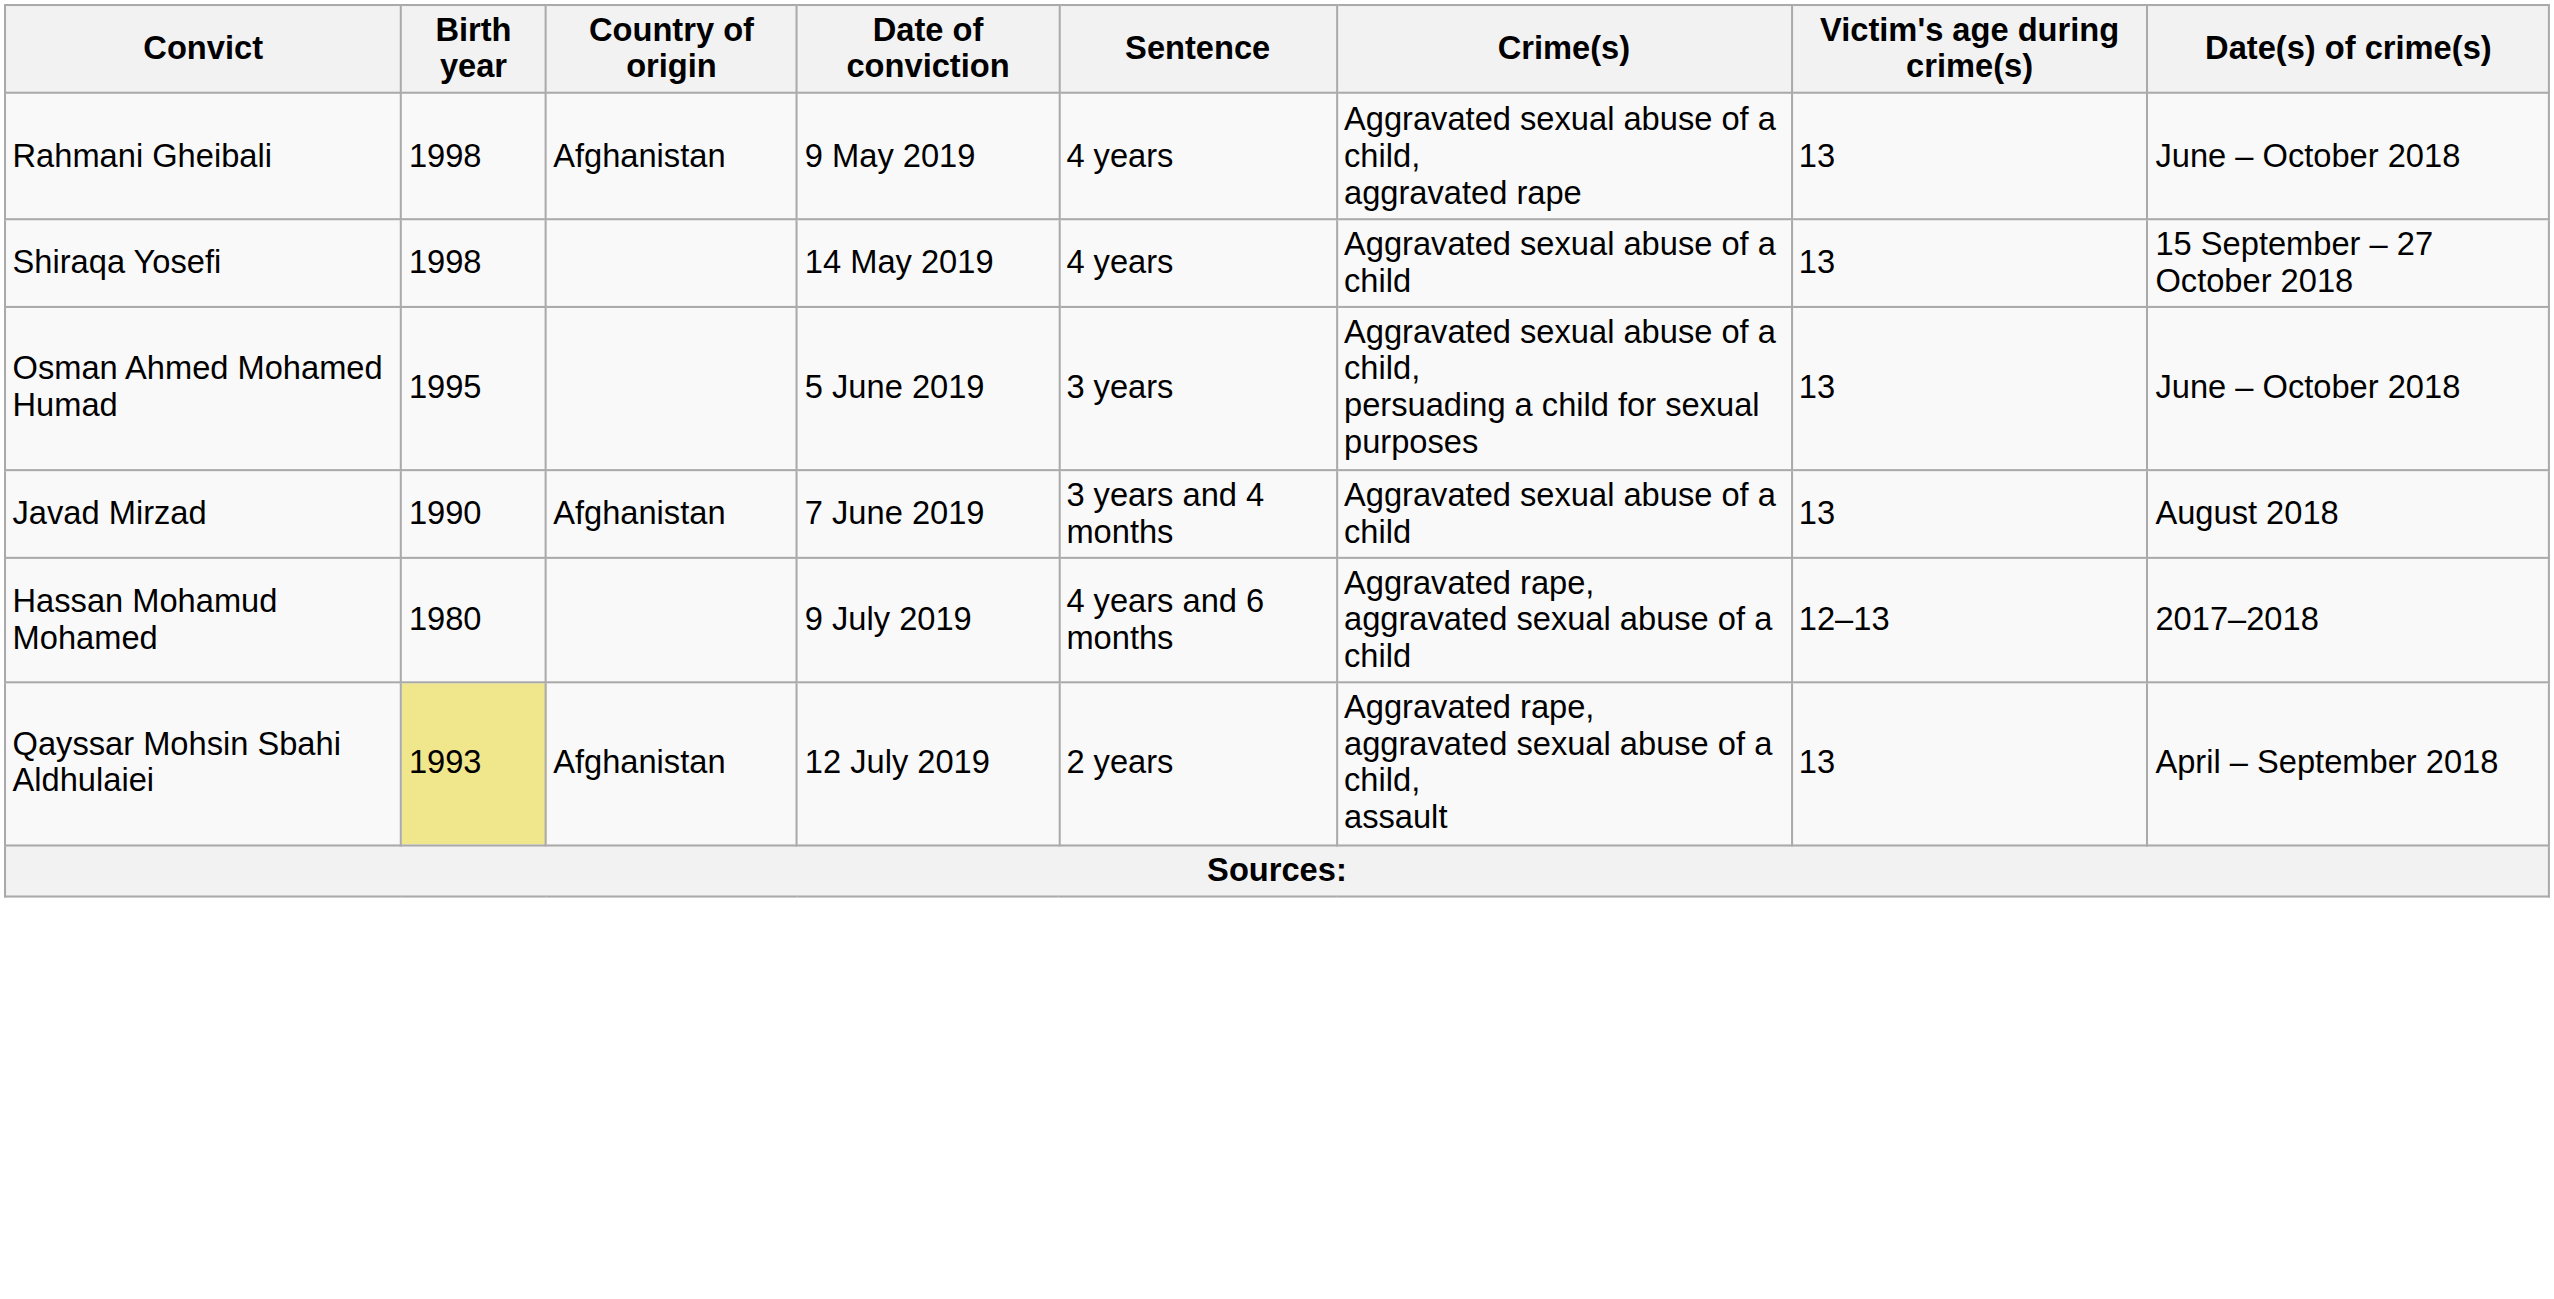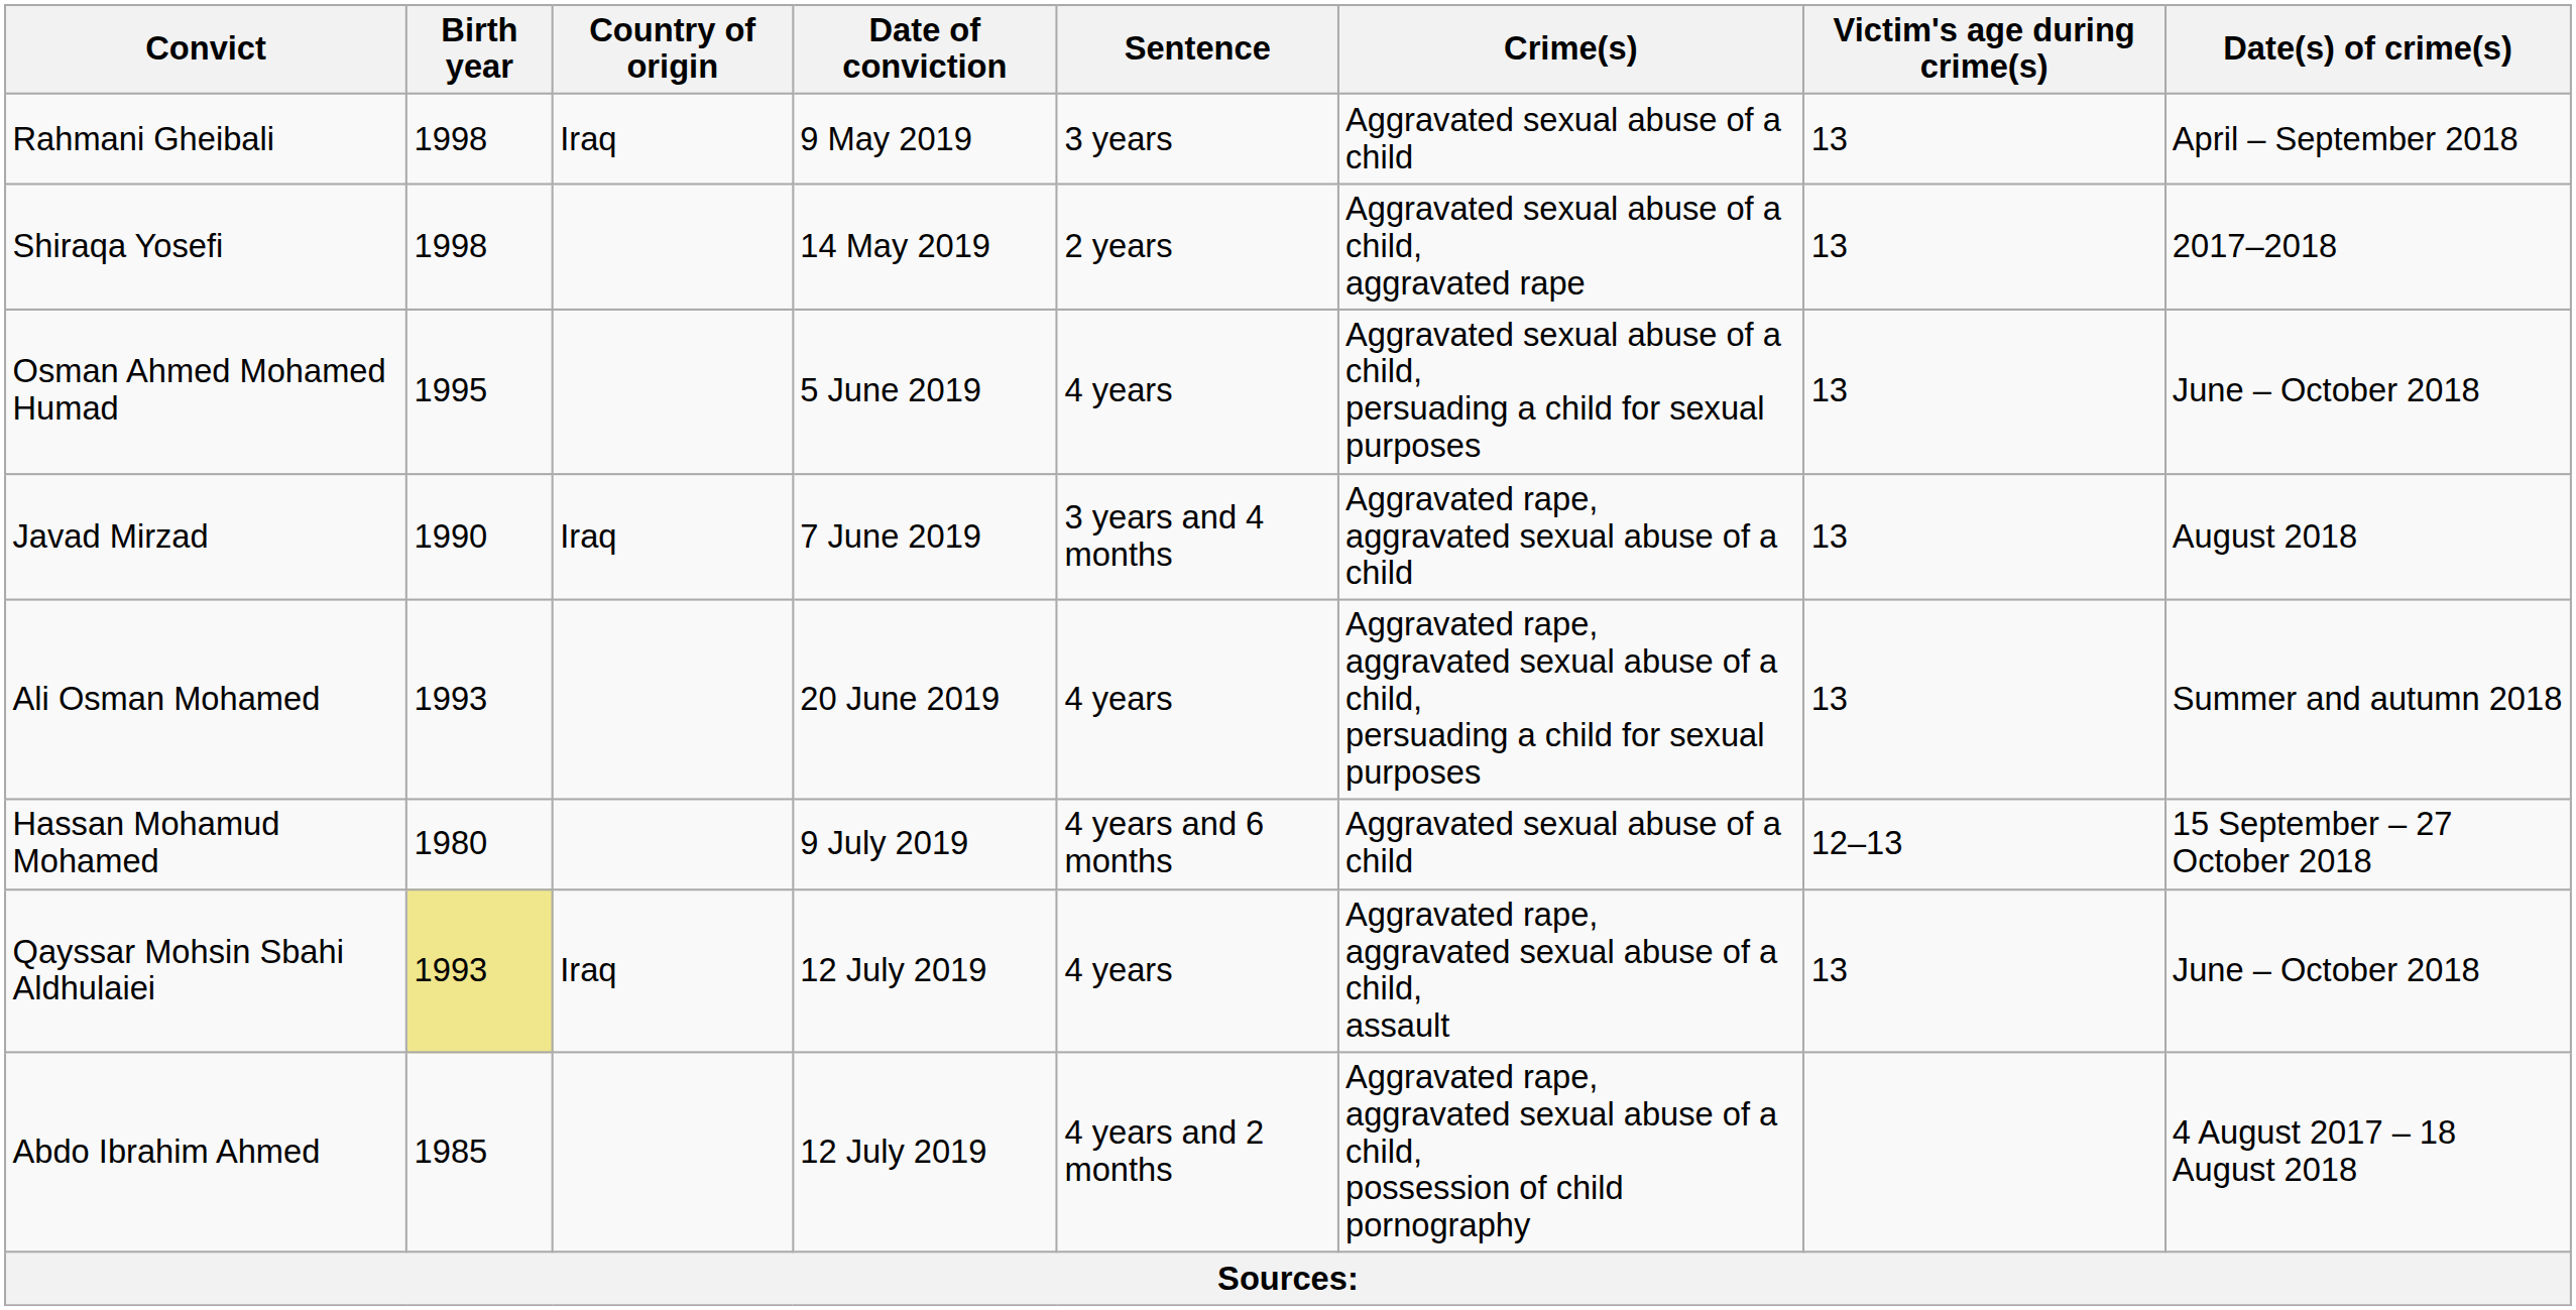Rahmani Gheibali | Country of origin: Afghanistan -> Iraq
Rahmani Gheibali | Sentence: 4 years -> 3 years
Rahmani Gheibali | Crime(s): Aggravated sexual abuse of a child, aggravated rape -> Aggravated sexual abuse of a child
Rahmani Gheibali | Date(s) of crime(s): June – October 2018 -> April – September 2018
Shiraqa Yosefi | Sentence: 4 years -> 2 years
Shiraqa Yosefi | Crime(s): Aggravated sexual abuse of a child -> Aggravated sexual abuse of a child, aggravated rape
Shiraqa Yosefi | Date(s) of crime(s): 15 September – 27 October 2018 -> 2017–2018
Osman Ahmed Mohamed Humad | Sentence: 3 years -> 4 years
Javad Mirzad | Country of origin: Afghanistan -> Iraq
Javad Mirzad | Crime(s): Aggravated sexual abuse of a child -> Aggravated rape, aggravated sexual abuse of a child
+ row: Ali Osman Mohamed | 1993 | 20 June 2019 | 4 years | Aggravated rape, aggravated sexual abuse of a child, persuading a child for sexual purposes | 13 | Summer and autumn 2018
Hassan Mohamud Mohamed | Crime(s): Aggravated rape, aggravated sexual abuse of a child -> Aggravated sexual abuse of a child
Hassan Mohamud Mohamed | Date(s) of crime(s): 2017–2018 -> 15 September – 27 October 2018
Qayssar Mohsin Sbahi Aldhulaiei | Country of origin: Afghanistan -> Iraq
Qayssar Mohsin Sbahi Aldhulaiei | Sentence: 2 years -> 4 years
Qayssar Mohsin Sbahi Aldhulaiei | Date(s) of crime(s): April – September 2018 -> June – October 2018
+ row: Abdo Ibrahim Ahmed | 1985 | 12 July 2019 | 4 years and 2 months | Aggravated rape, aggravated sexual abuse of a child, possession of child pornography | 4 August 2017 – 18 August 2018
